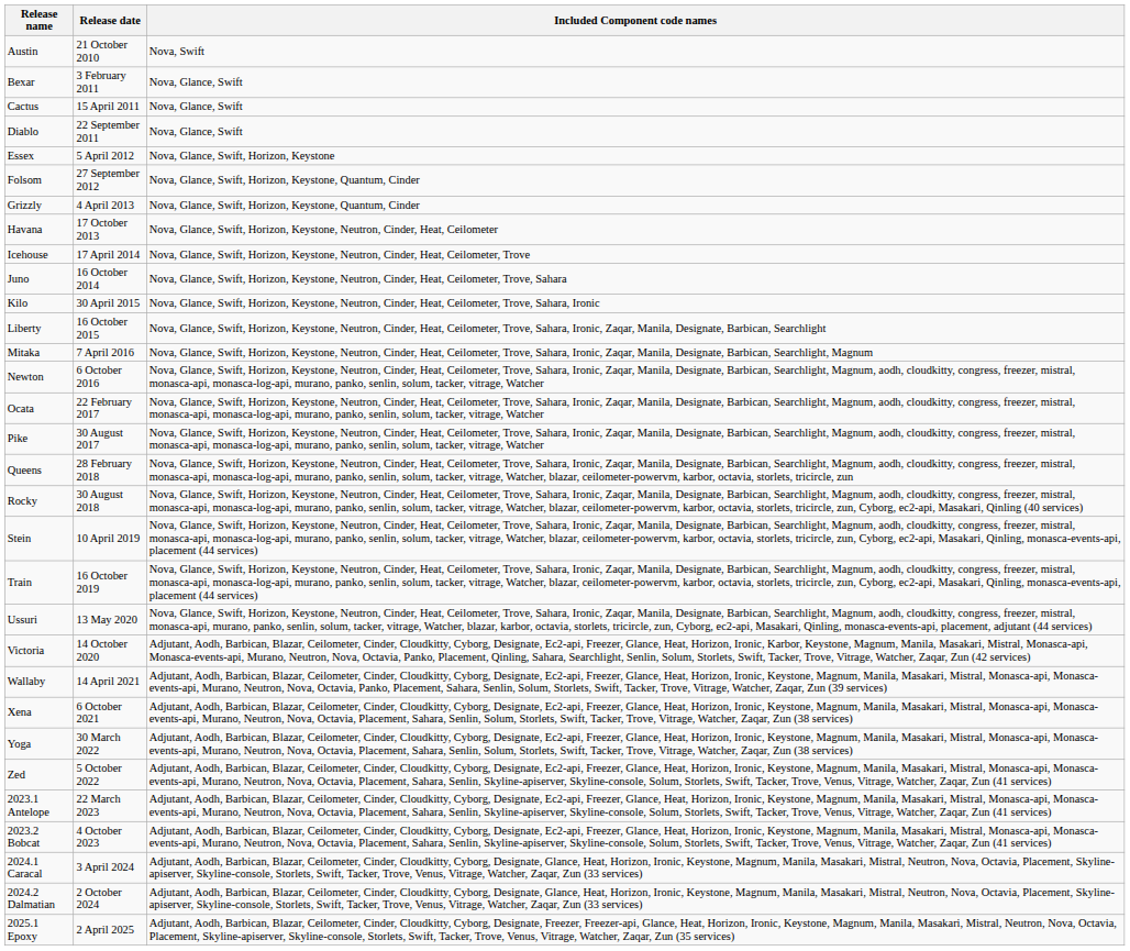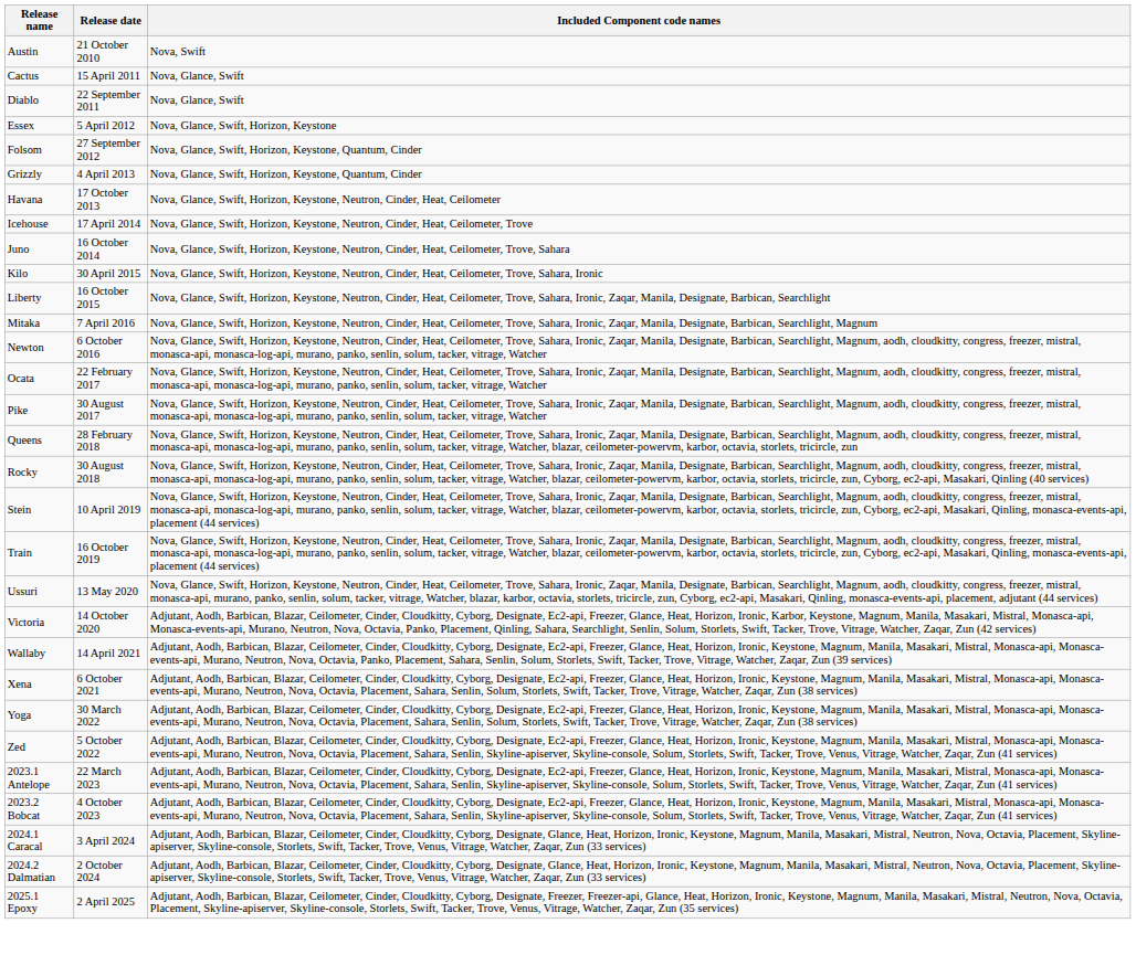- row: Bexar | 3 February 2011 | Nova, Glance, Swift
